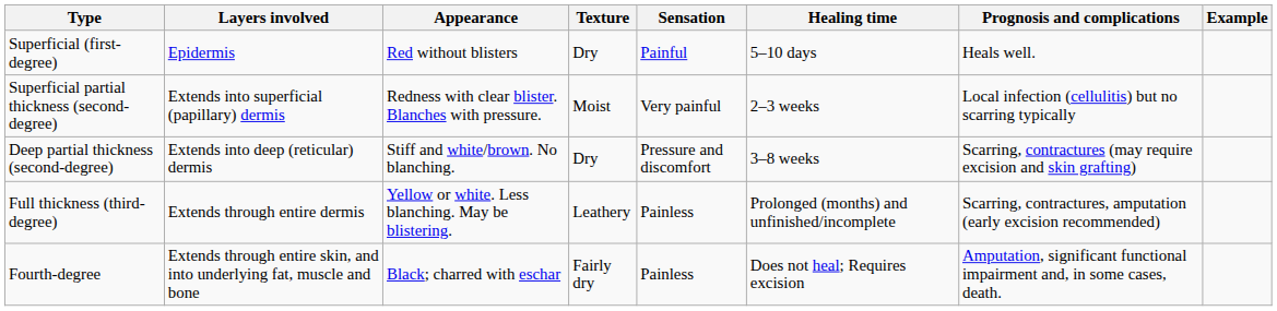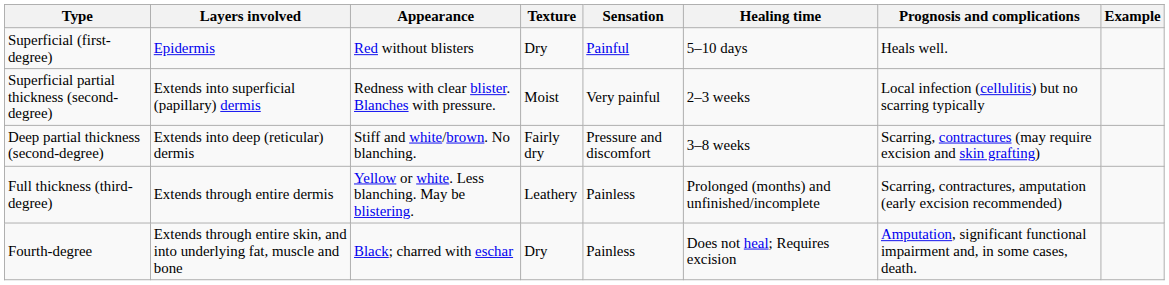Deep partial thickness (second-degree) | Texture: Dry -> Fairly dry
Fourth-degree | Texture: Fairly dry -> Dry
